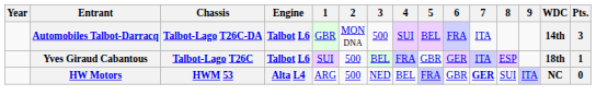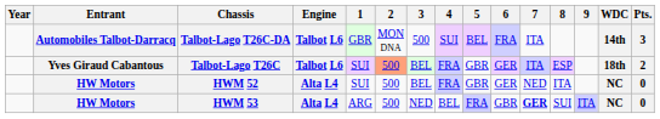Talbot-Lago T26C | 2: no background -> lightsalmon background
Talbot-Lago T26C | Pts.: 1 -> 2
+ row: HW Motors | HWM 52 | Alta L4 | SUI | 500 | BEL | FRA | GBR | GER | NED | ITA | NC | 0
